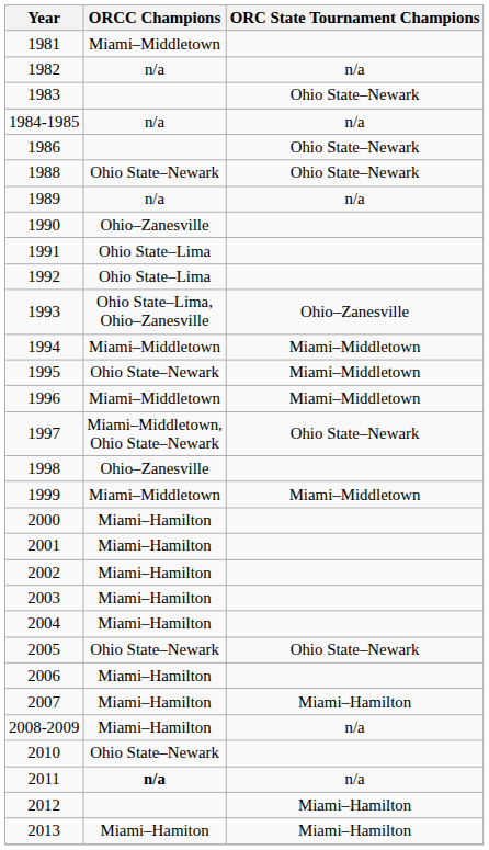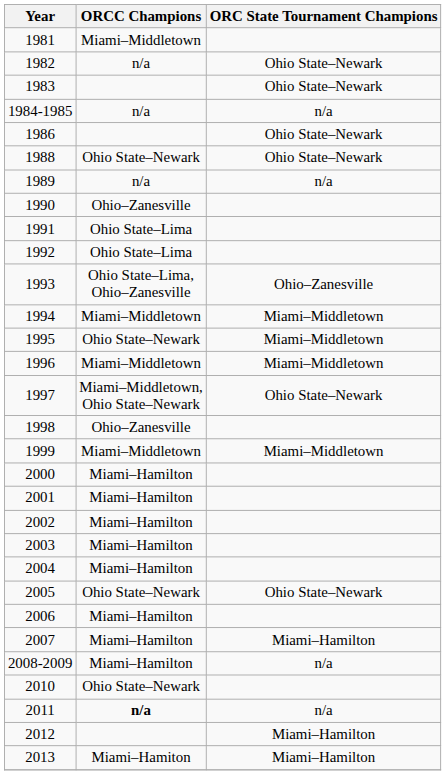1982 | ORC State Tournament Champions: n/a -> Ohio State–Newark
